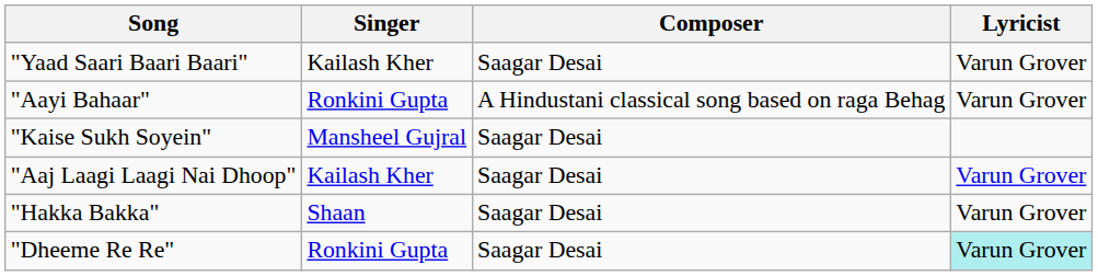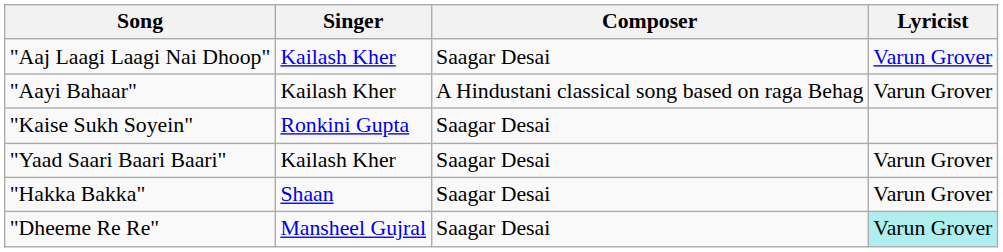rows swapped: "Aaj Laagi Laagi Nai Dhoop" <-> "Yaad Saari Baari Baari"
"Aayi Bahaar" | Singer: Ronkini Gupta -> Kailash Kher
"Kaise Sukh Soyein" | Singer: Mansheel Gujral -> Ronkini Gupta
"Dheeme Re Re" | Singer: Ronkini Gupta -> Mansheel Gujral
